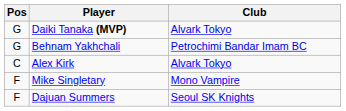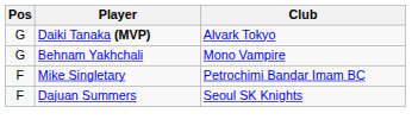Behnam Yakhchali | Club: Petrochimi Bandar Imam BC -> Mono Vampire
- row: C | Alex Kirk | Alvark Tokyo
Mike Singletary | Club: Mono Vampire -> Petrochimi Bandar Imam BC
